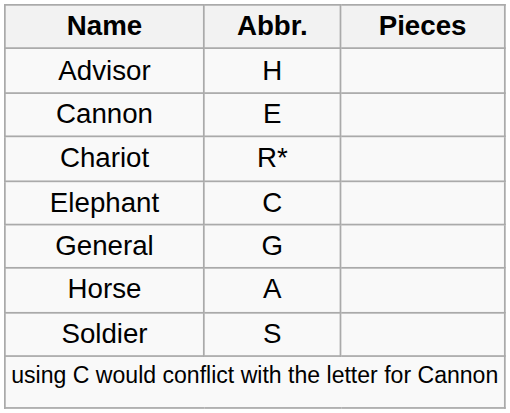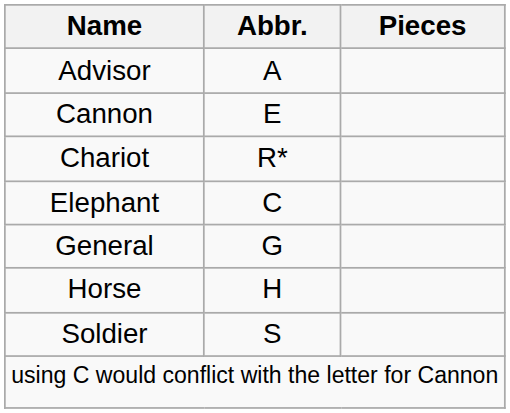Advisor | Abbr.: H -> A
Horse | Abbr.: A -> H
